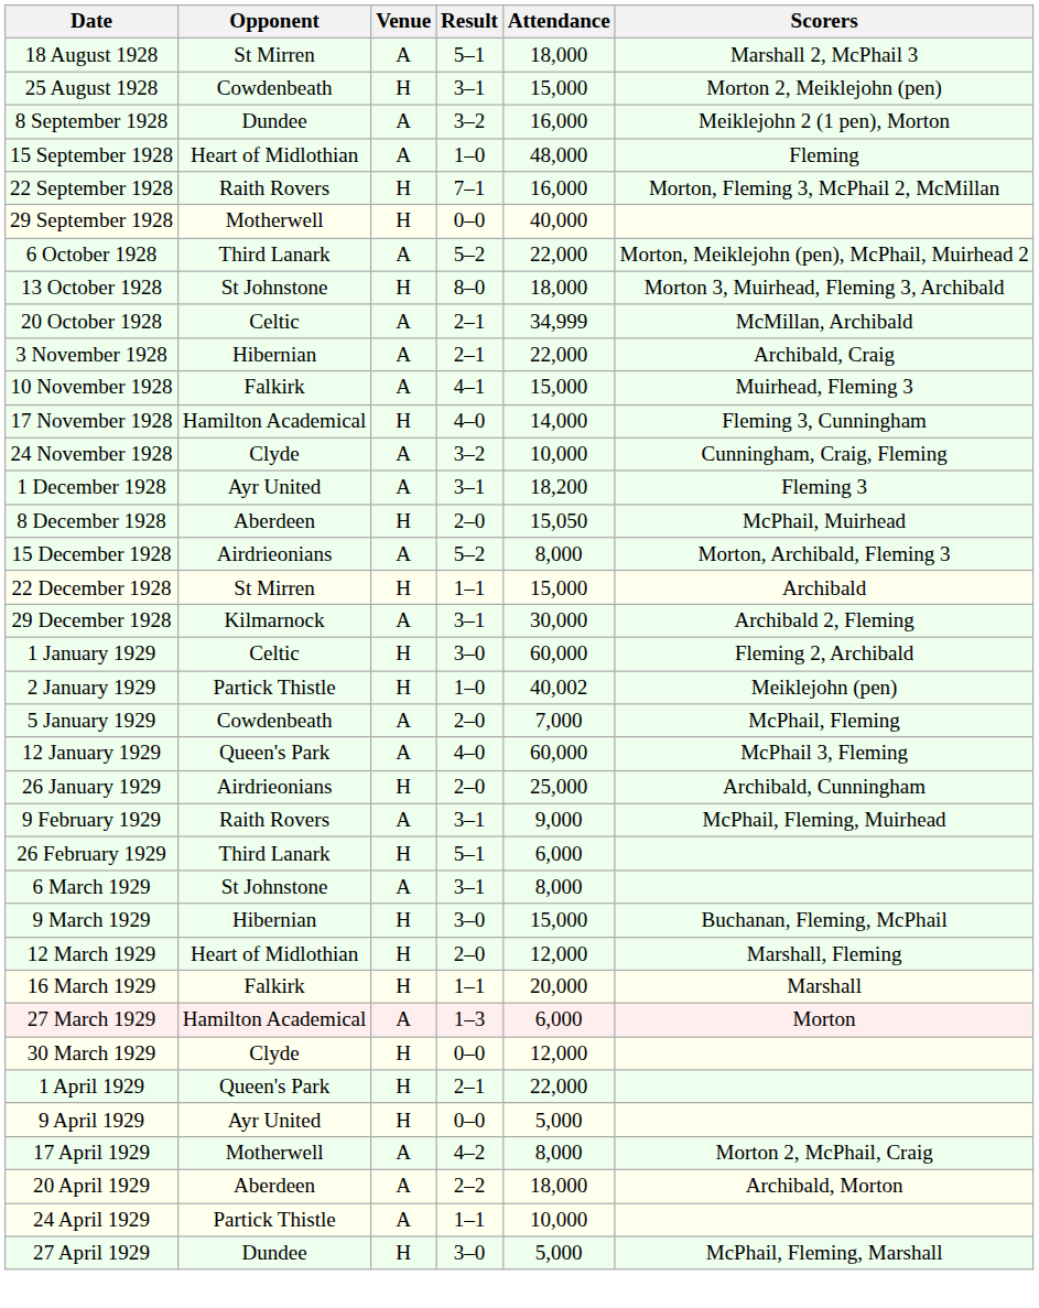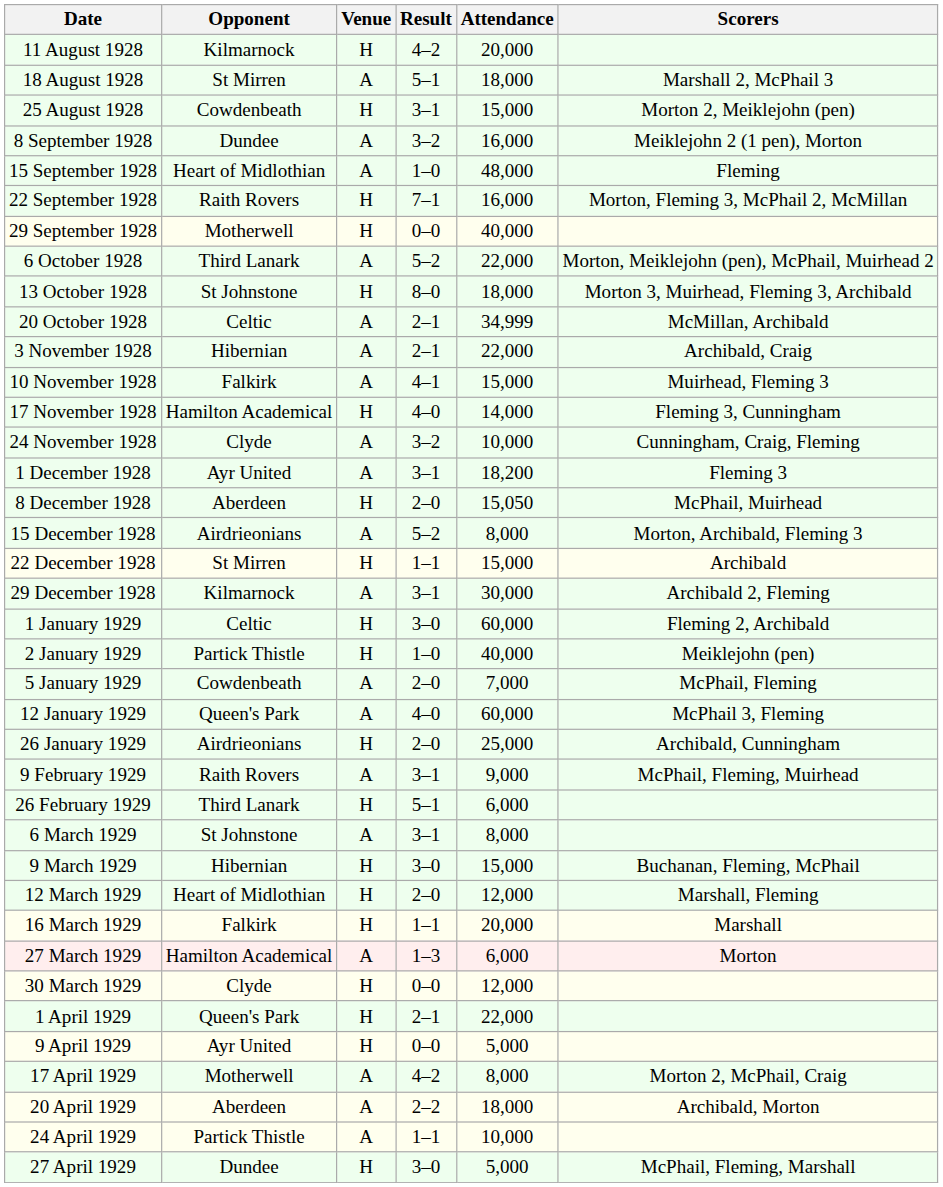+ row: 11 August 1928 | Kilmarnock | H | 4–2 | 20,000
2 January 1929 | Attendance: 40,002 -> 40,000
